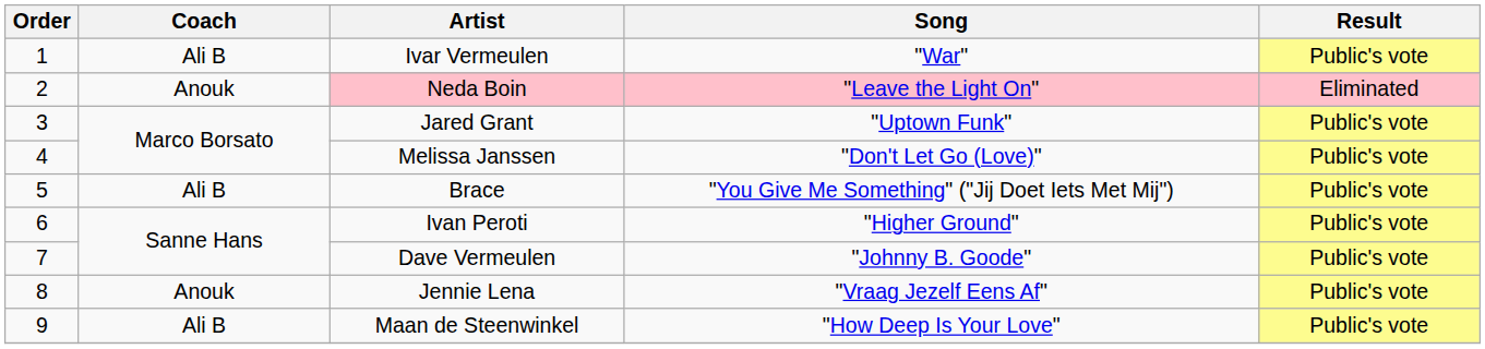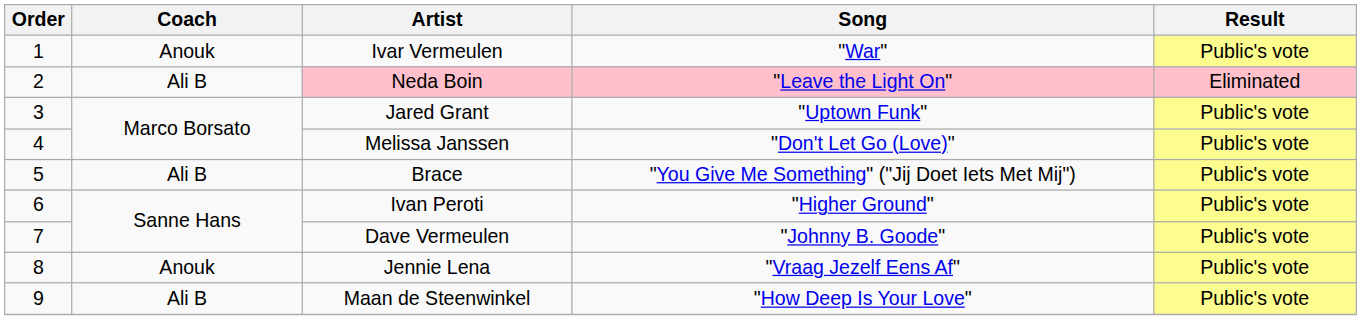Ivar Vermeulen | Coach: Ali B -> Anouk
Neda Boin | Coach: Anouk -> Ali B
